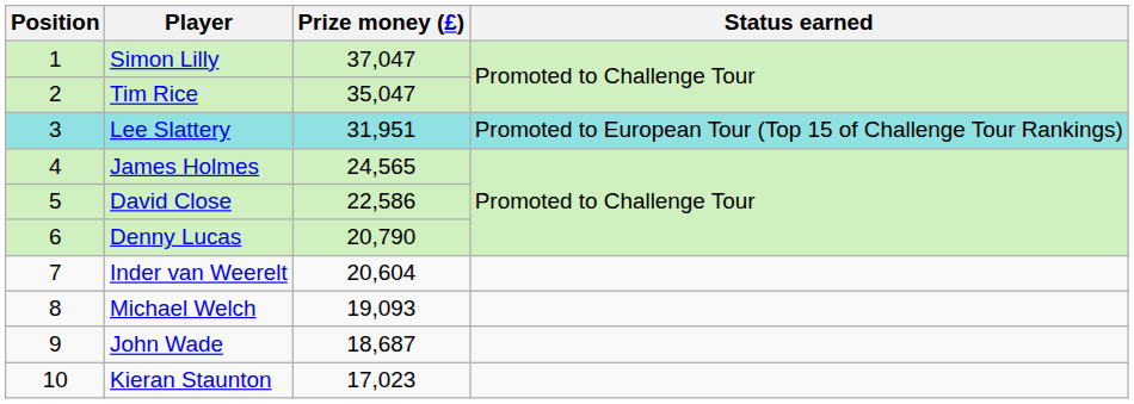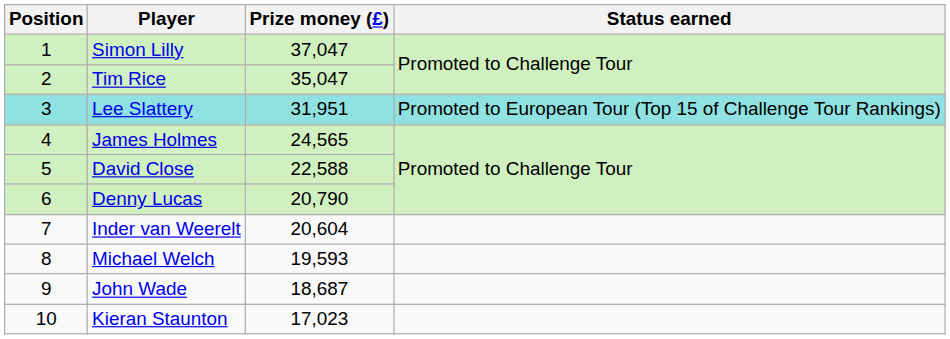David Close | Prize money (£): 22,586 -> 22,588
Michael Welch | Prize money (£): 19,093 -> 19,593
